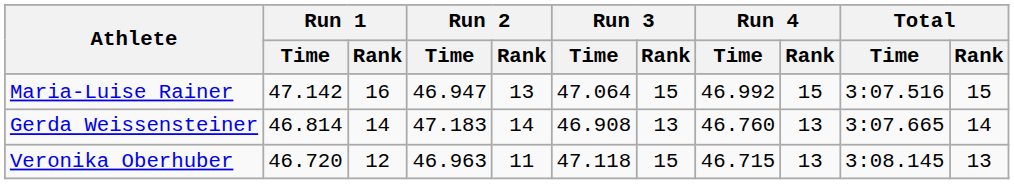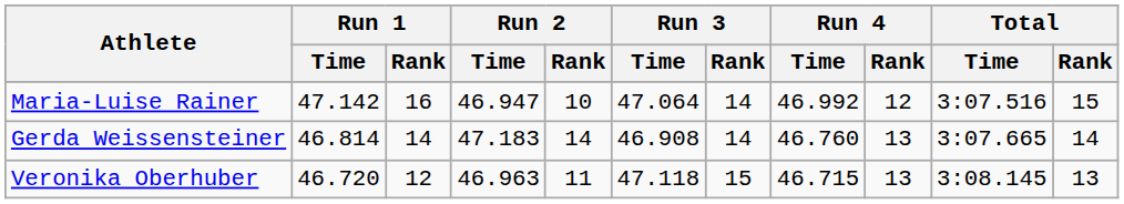Maria-Luise Rainer | Run 2 / Rank: 13 -> 10
Maria-Luise Rainer | Run 3 / Rank: 15 -> 14
Maria-Luise Rainer | Run 4 / Rank: 15 -> 12
Gerda Weissensteiner | Run 3 / Rank: 13 -> 14
